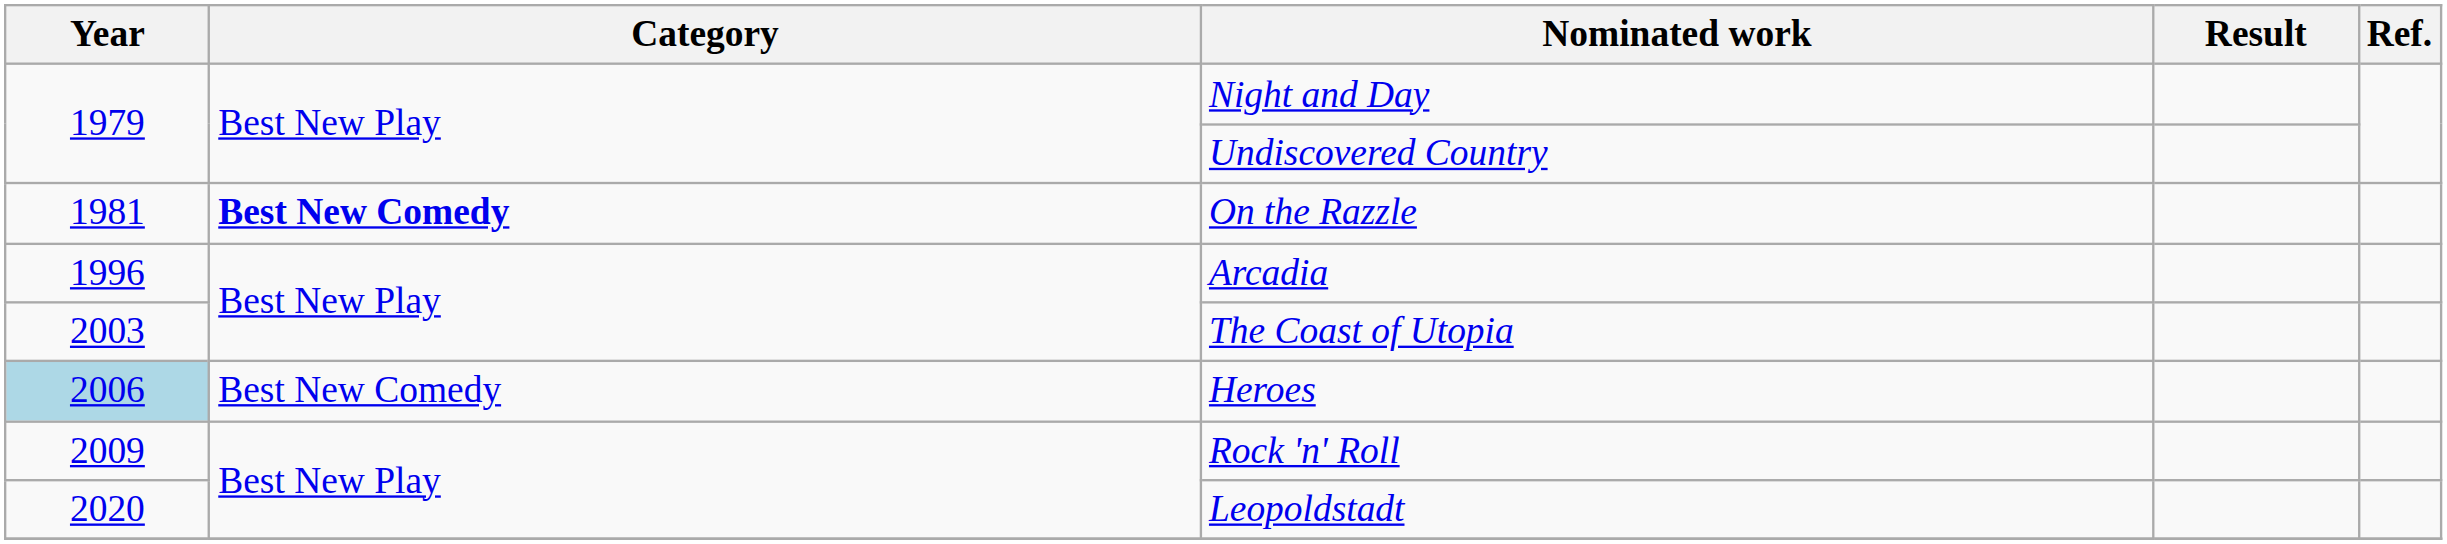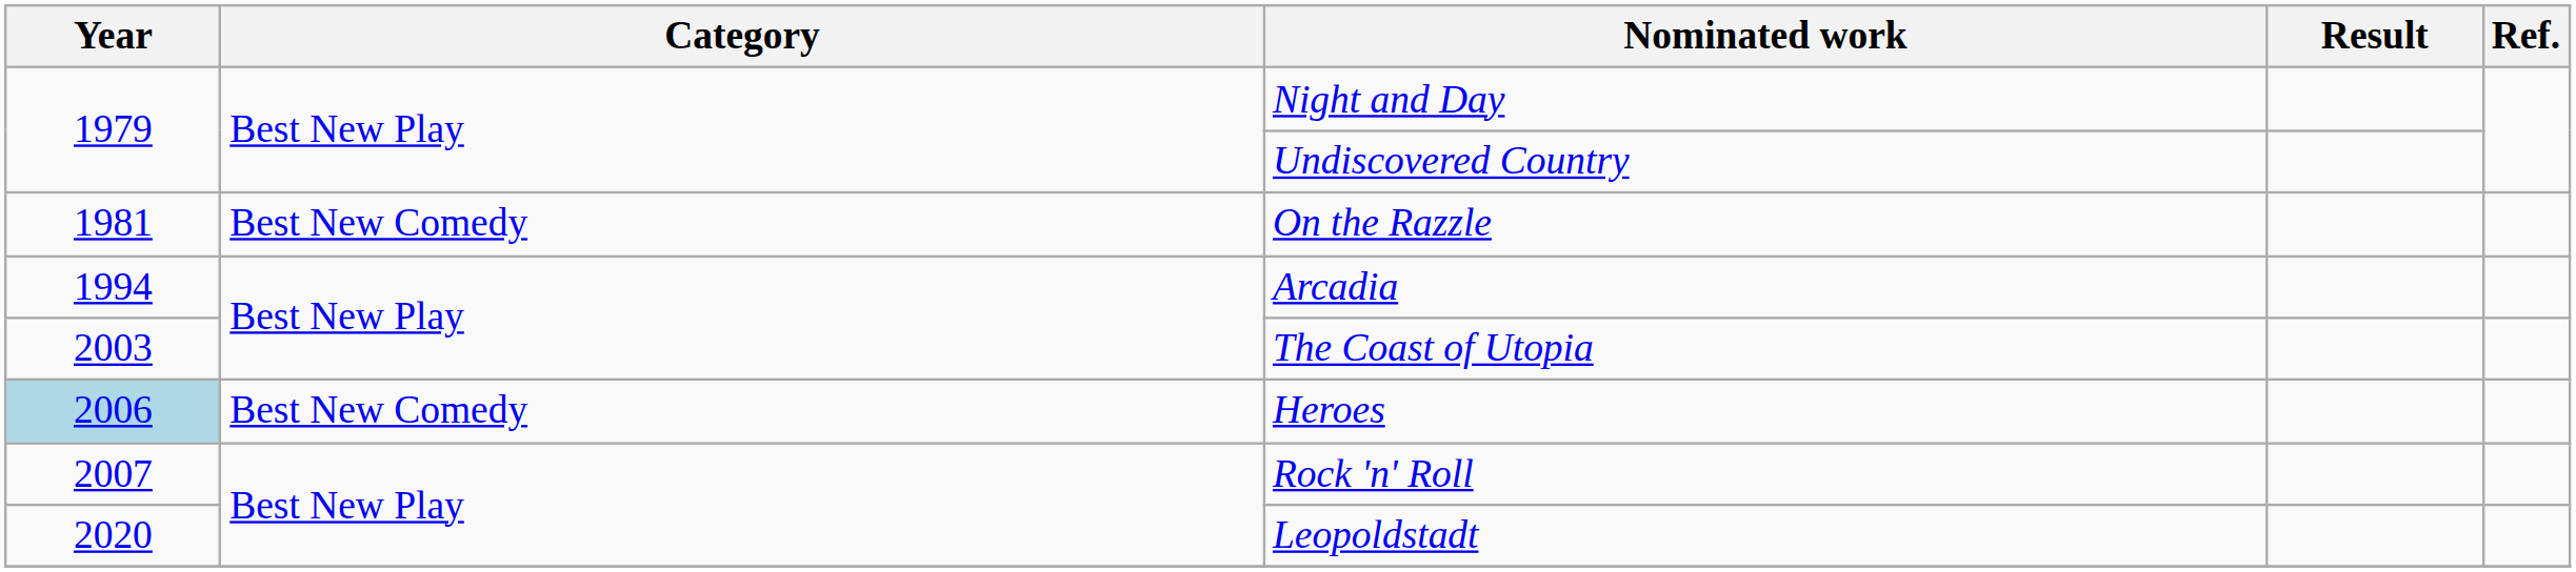On the Razzle | Category: bold -> normal
Arcadia | Year: 1996 -> 1994
Rock 'n' Roll | Year: 2009 -> 2007
